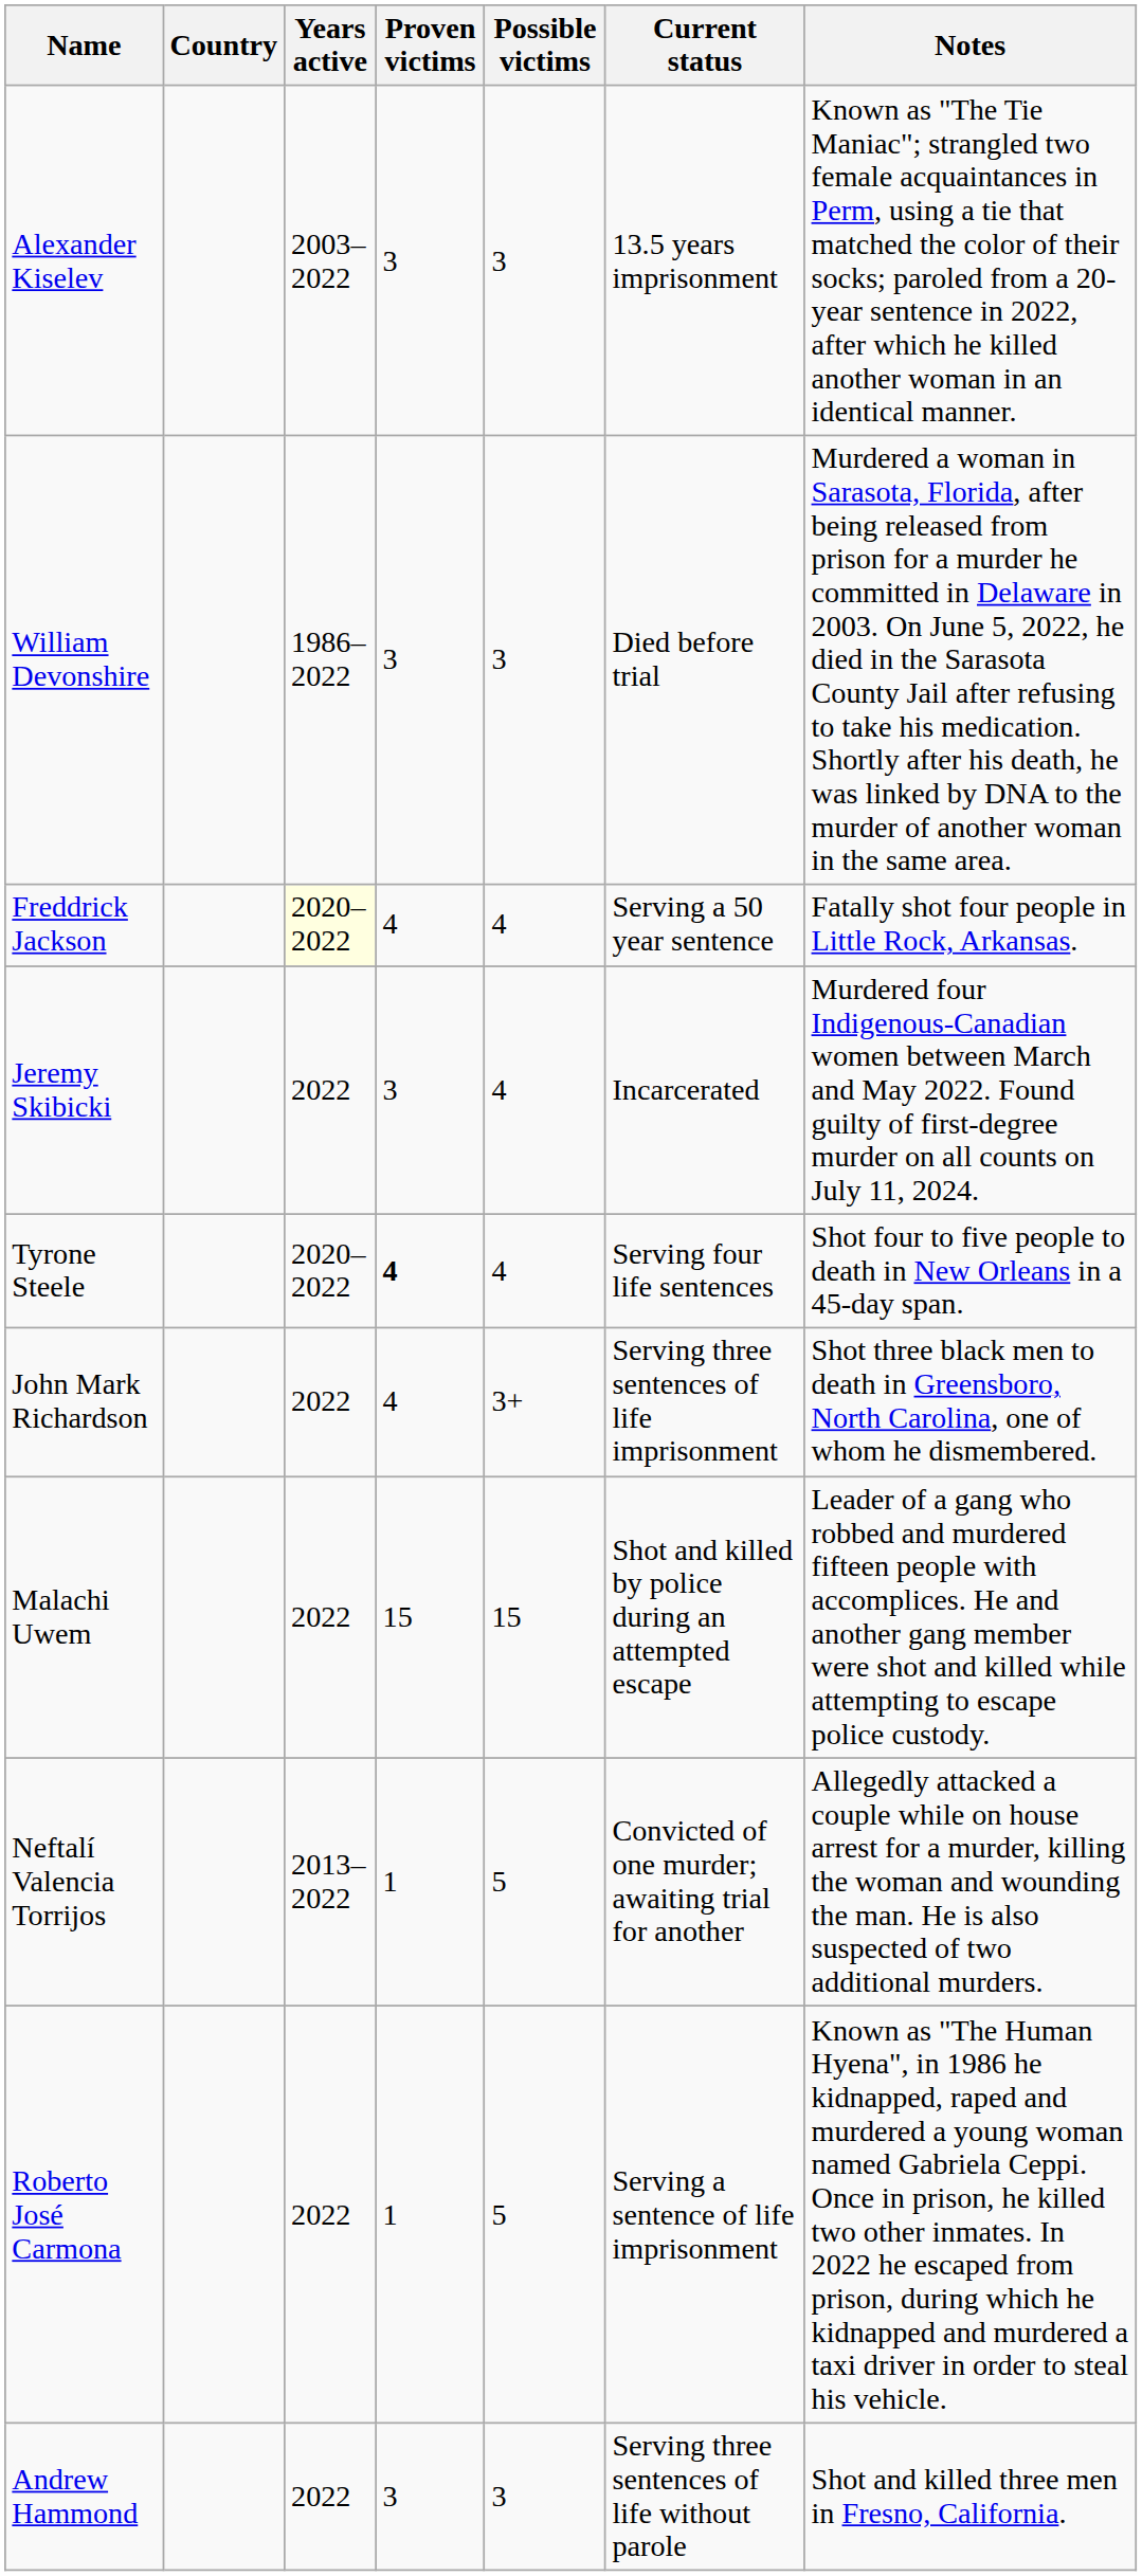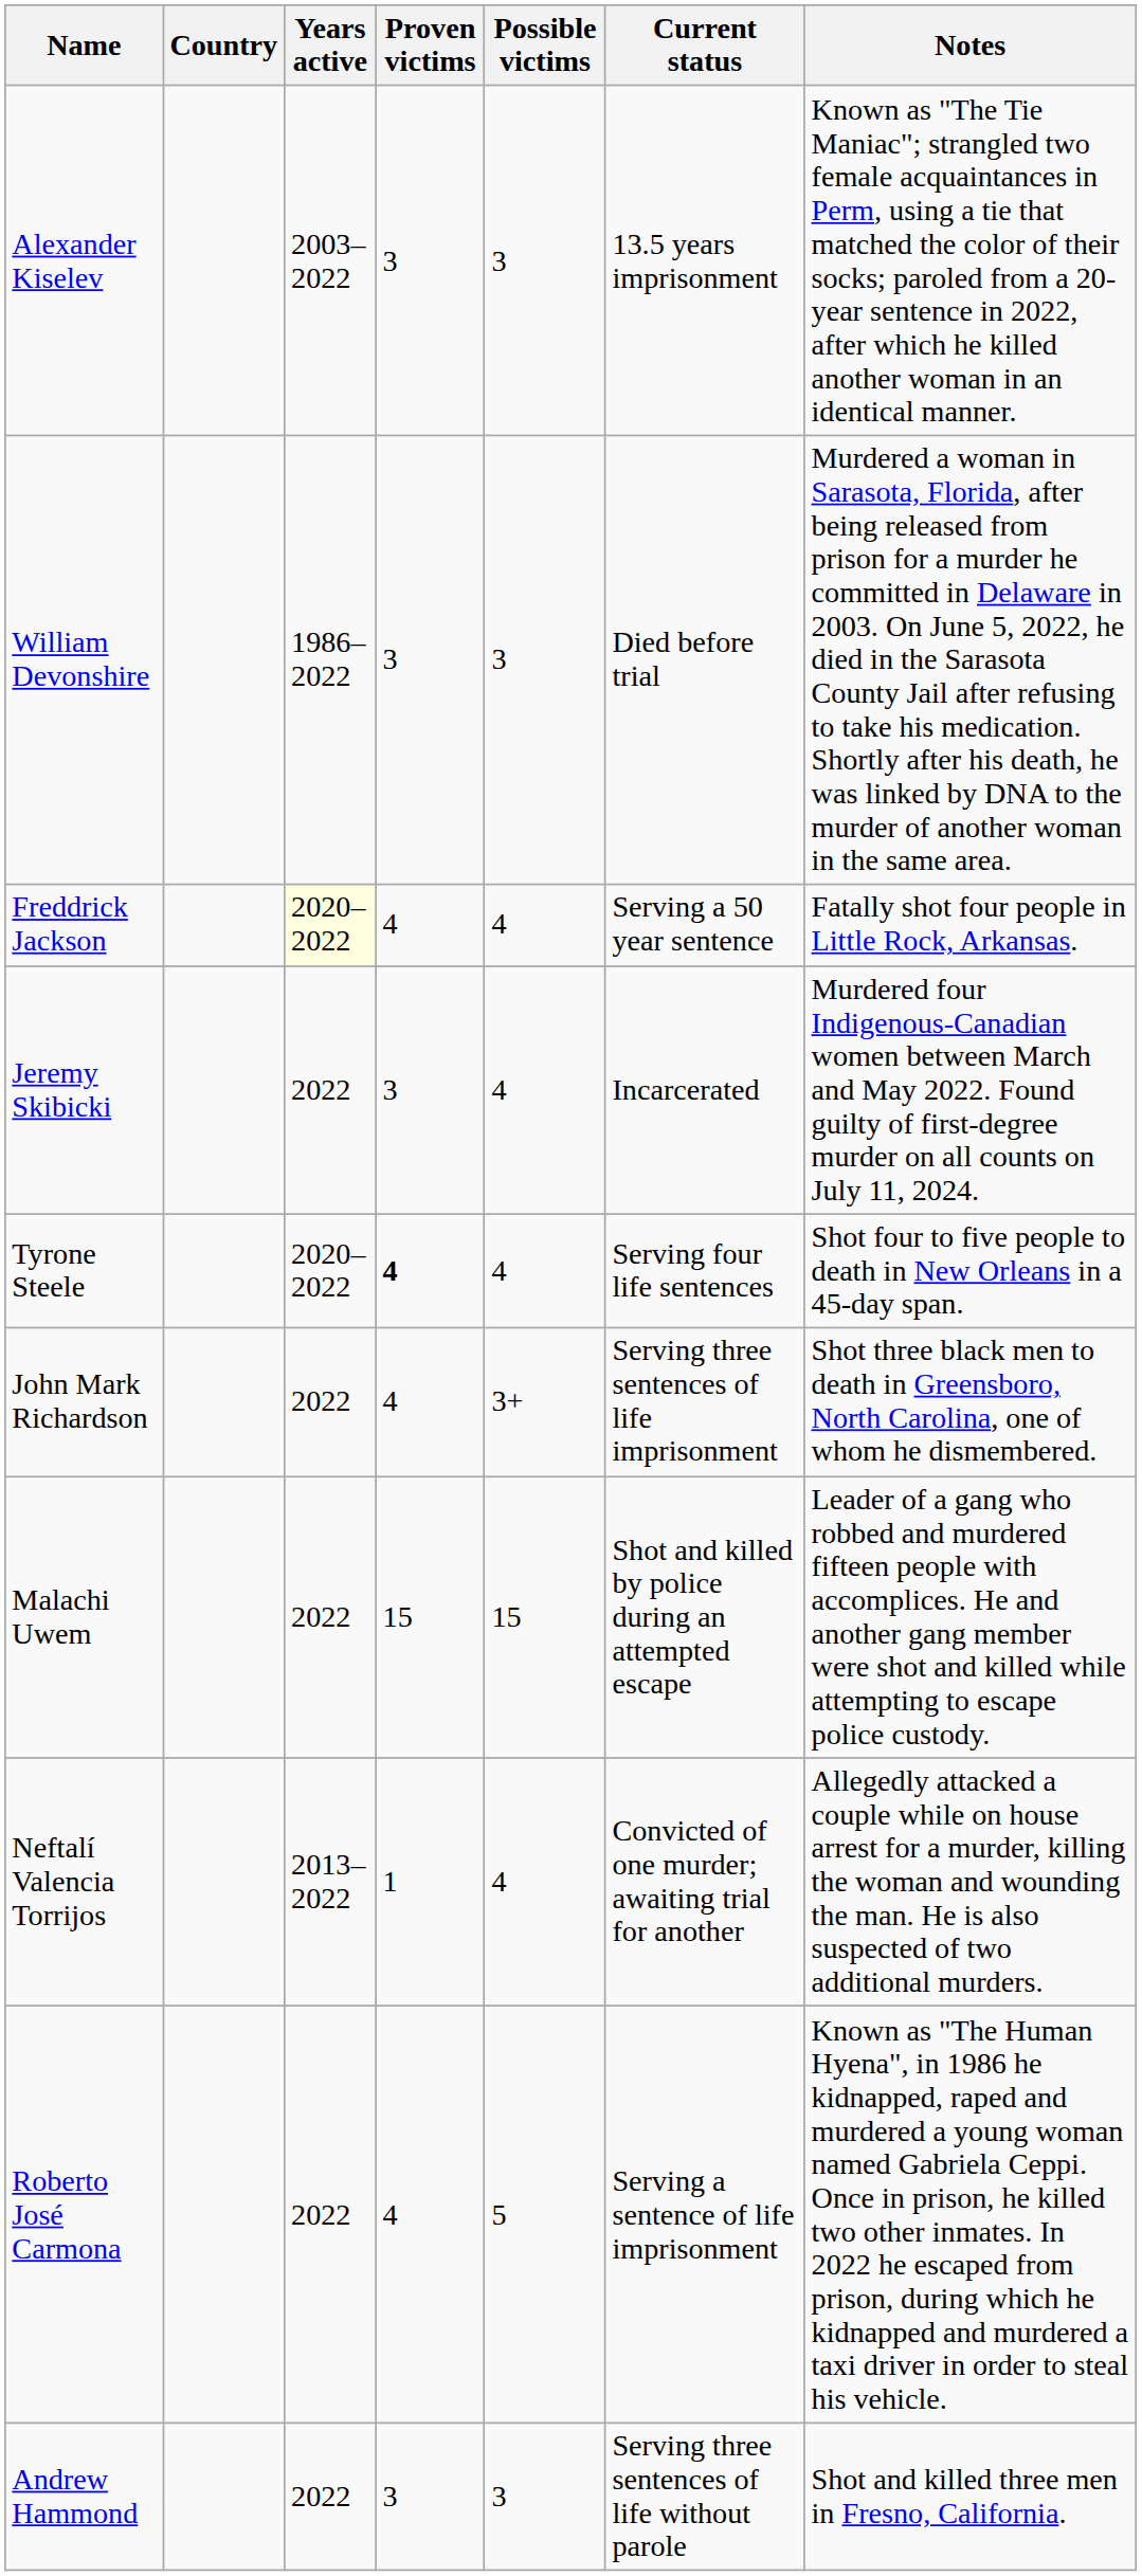Neftalí Valencia Torrijos | Possible victims: 5 -> 4
Roberto José Carmona | Proven victims: 1 -> 4
